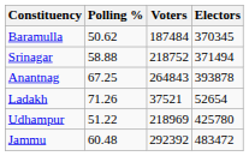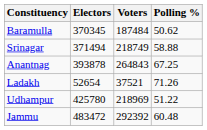columns swapped: Electors <-> Polling %
Srinagar | Voters: 218752 -> 218749
